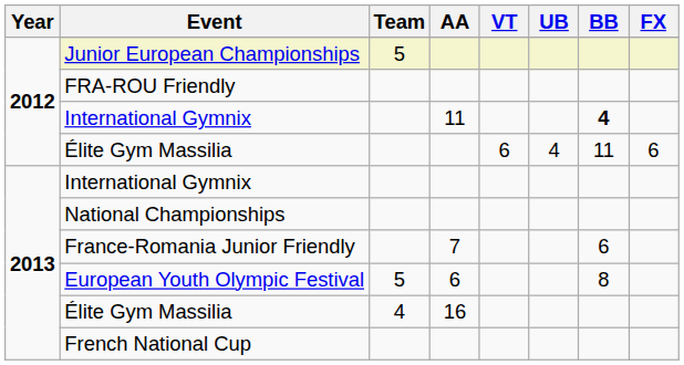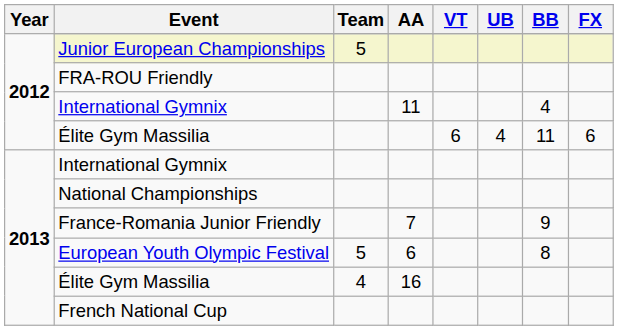International Gymnix / 11 | BB: bold -> normal
France-Romania Junior Friendly | BB: 6 -> 9
